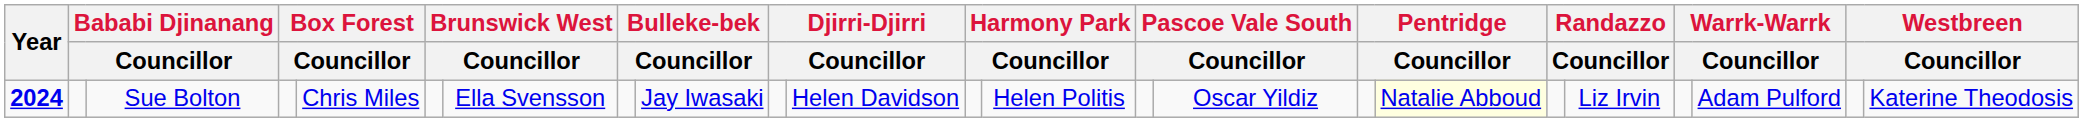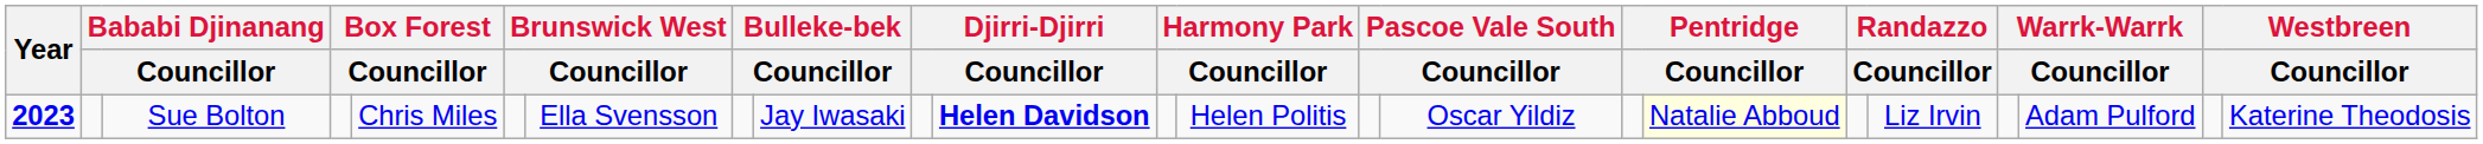Sue Bolton | Year: 2024 -> 2023
Sue Bolton | column 11: normal -> bold
